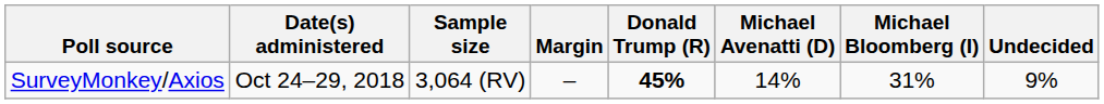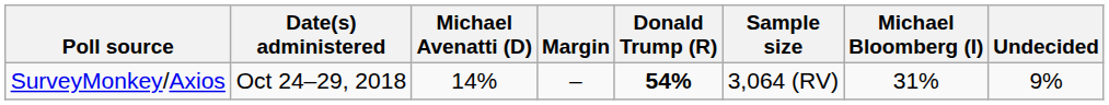columns swapped: Sample size <-> Michael Avenatti (D)
SurveyMonkey/Axios | Donald Trump (R): 45% -> 54%
